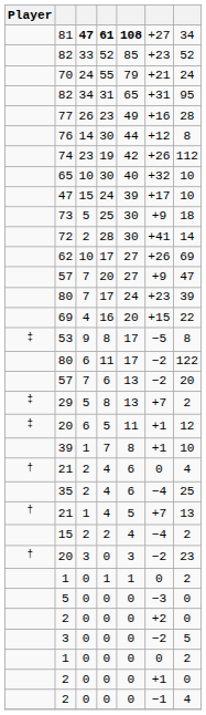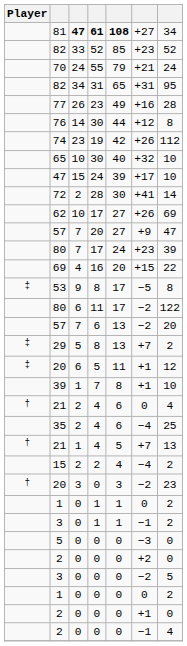- row: 73 | 5 | 25 | 30 | +9 | 18
+ row: 3 | 0 | 1 | 1 | −1 | 2
